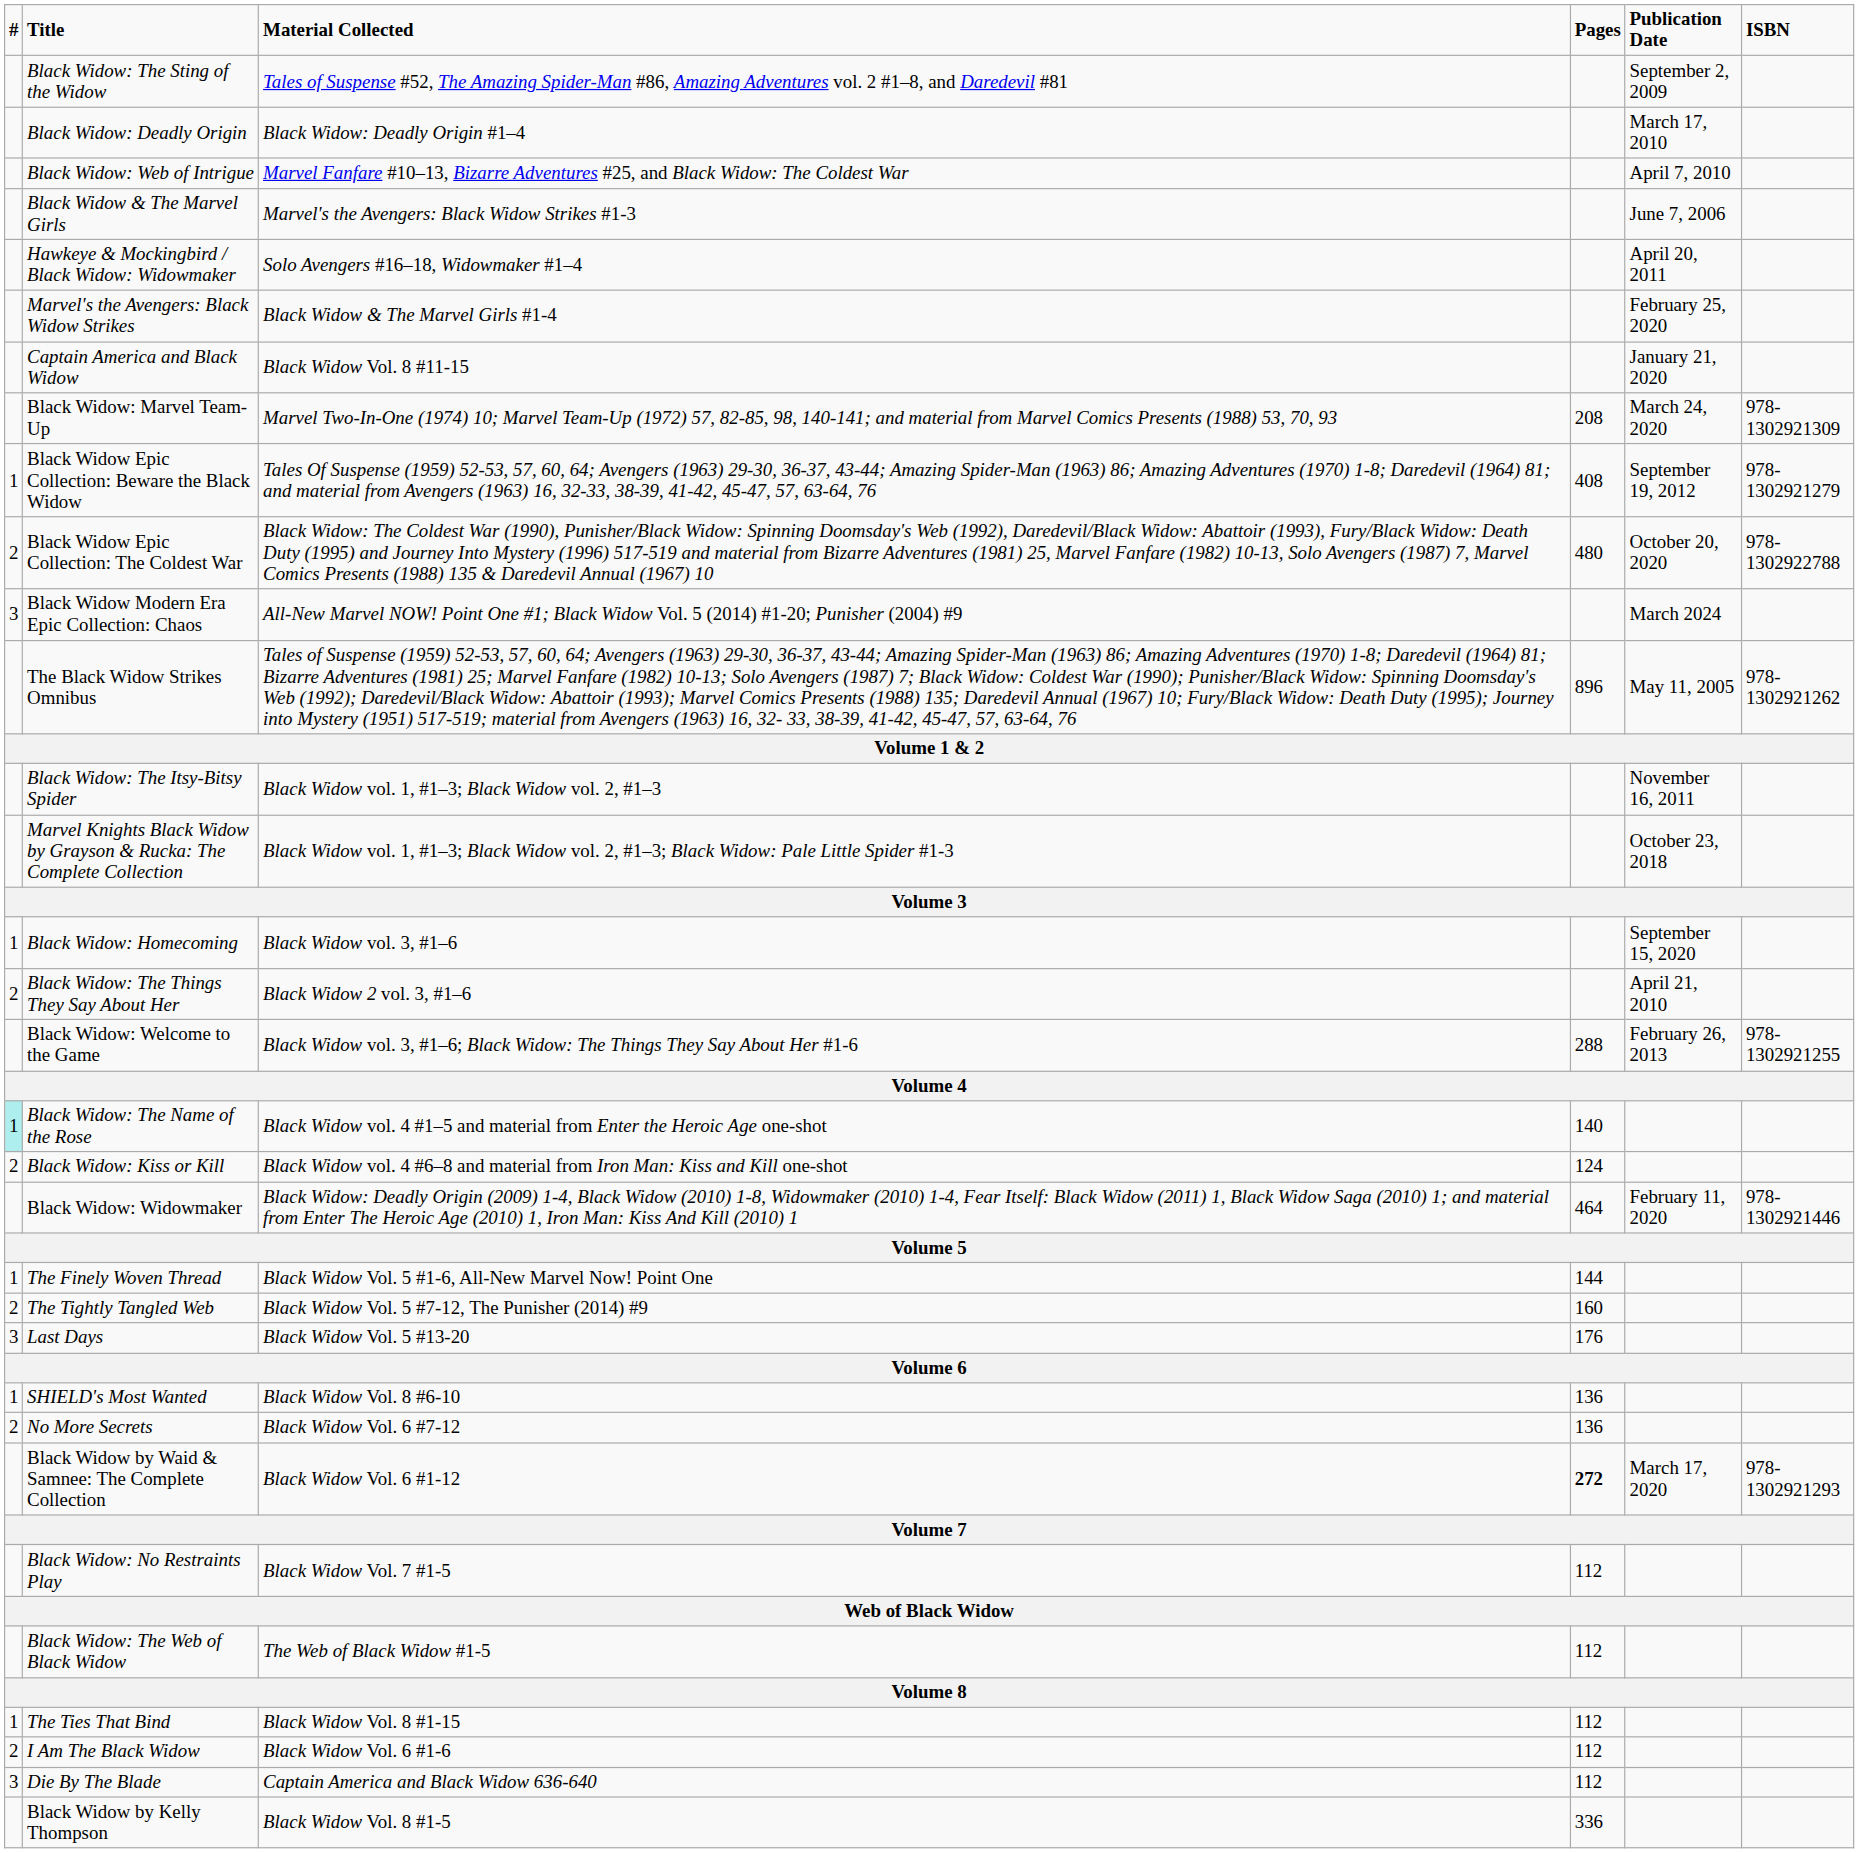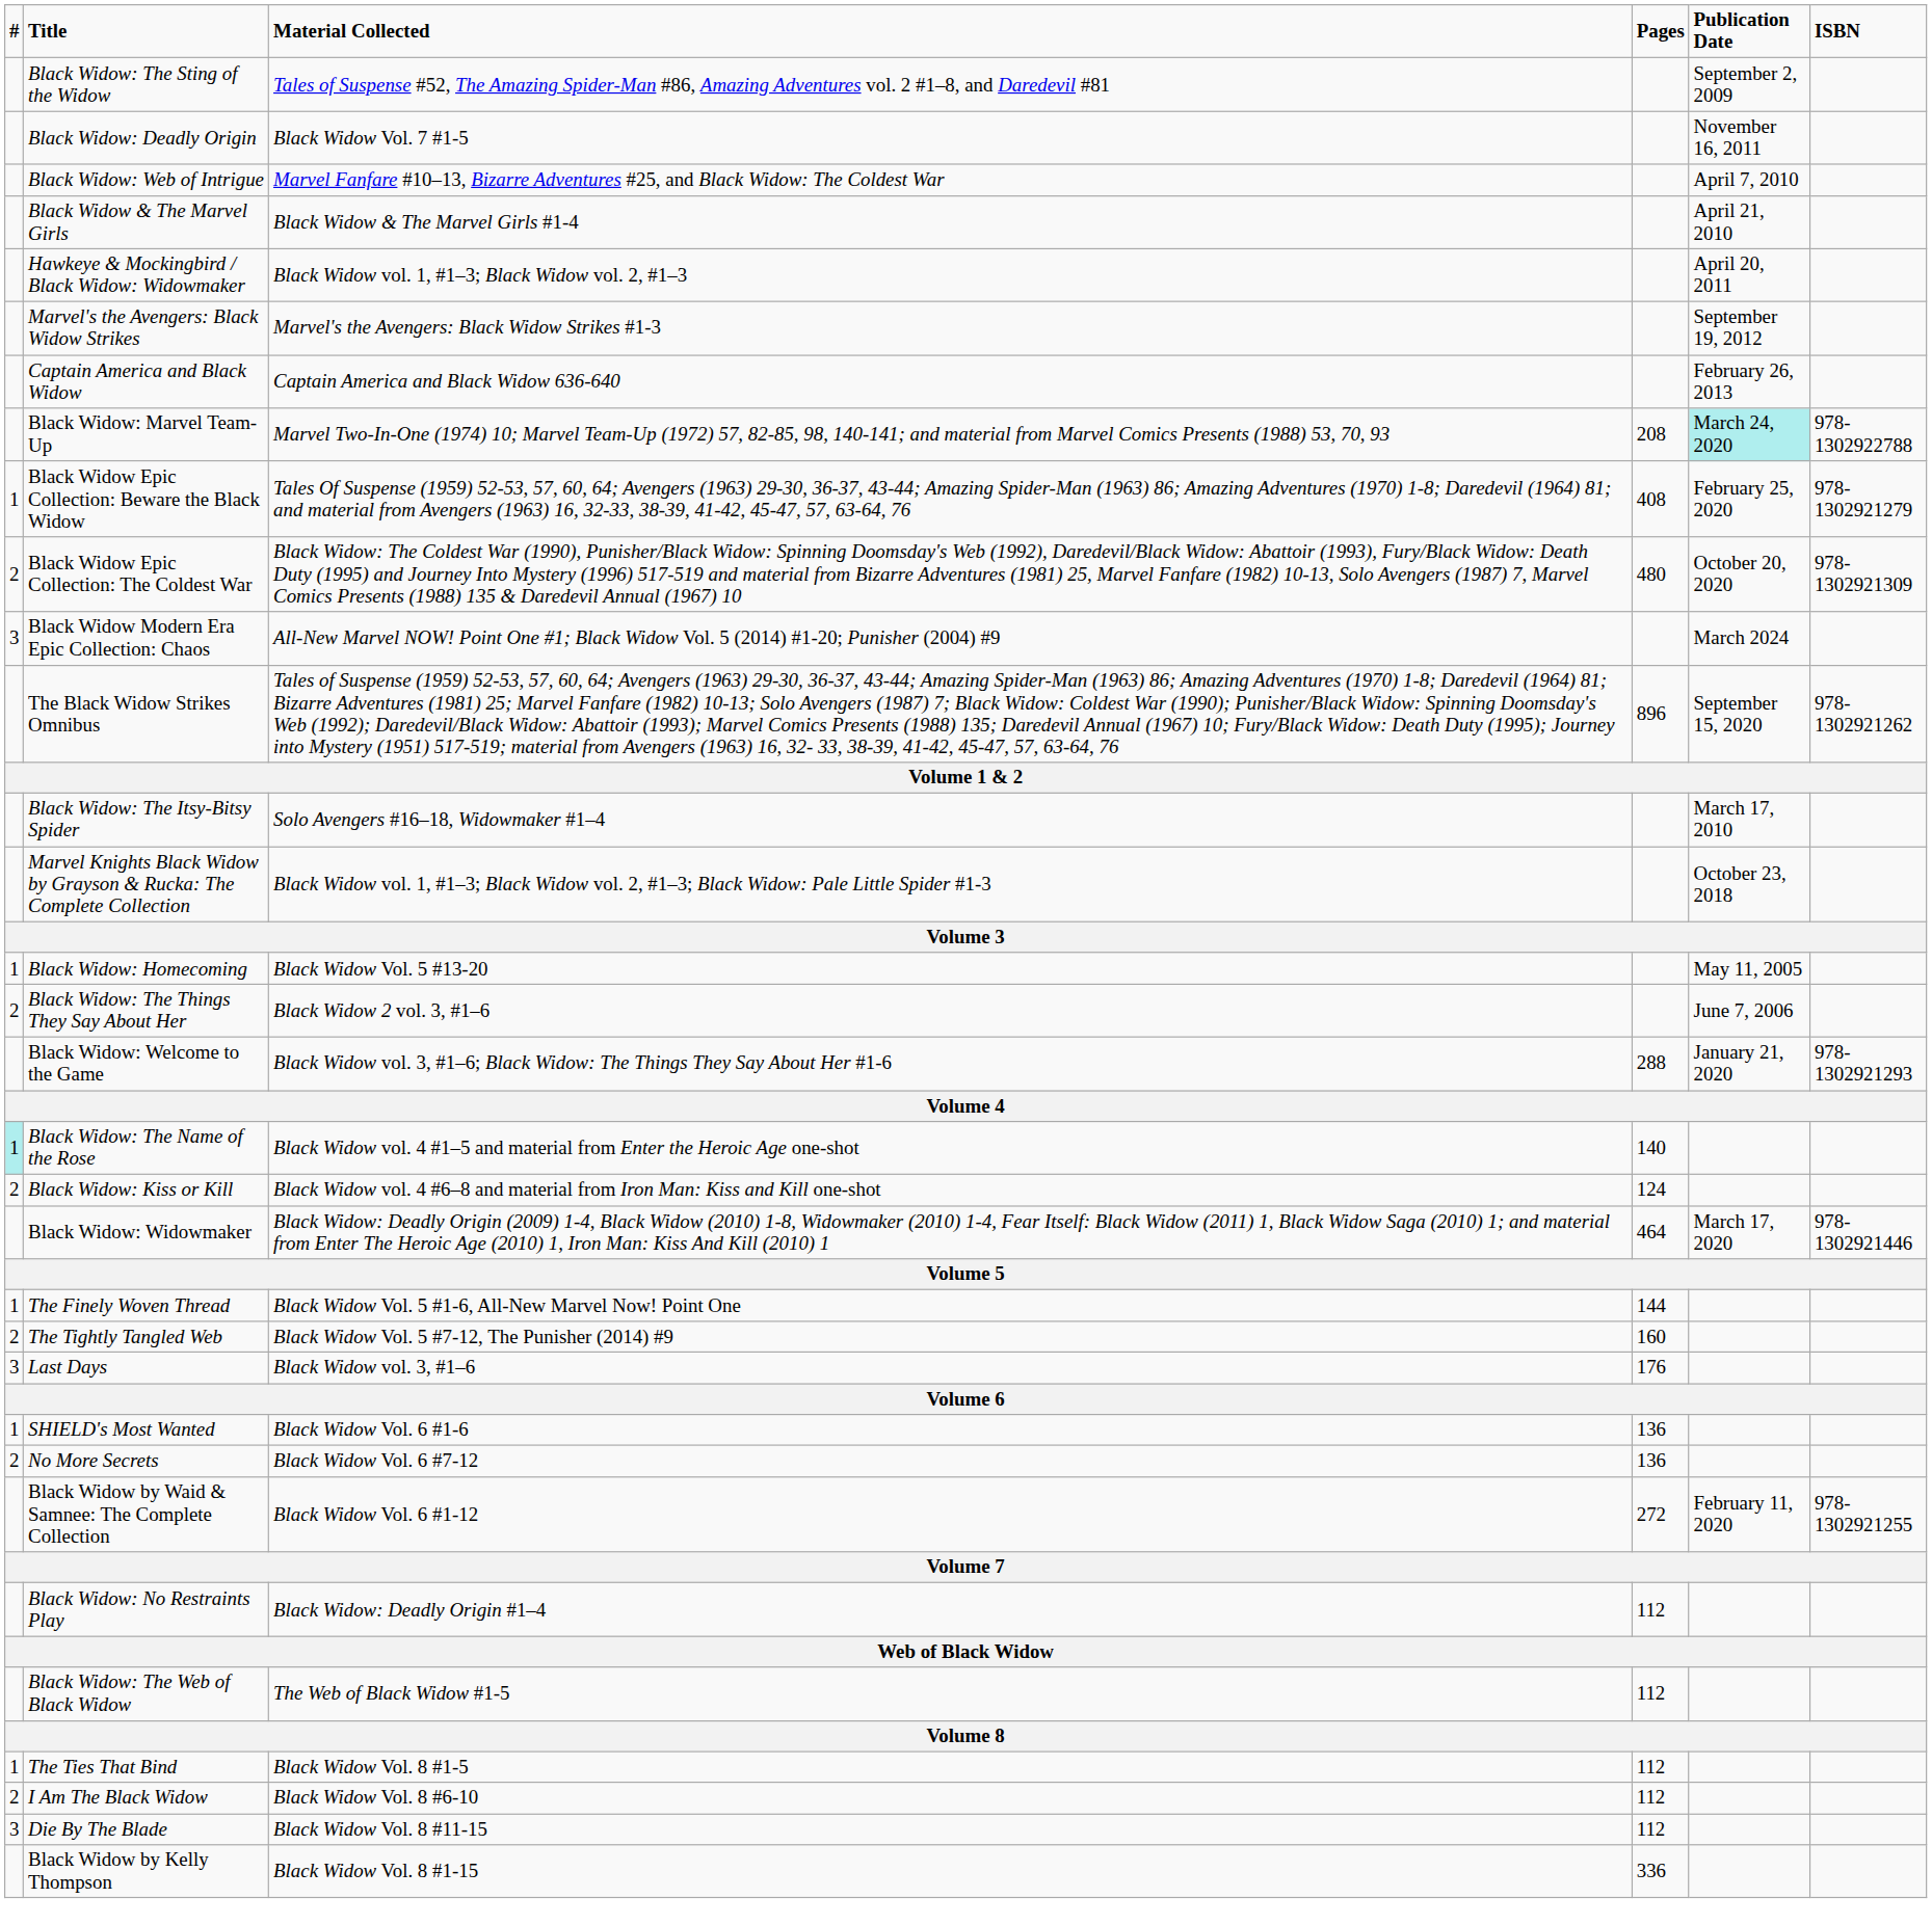Black Widow: Deadly Origin | Material Collected: Black Widow: Deadly Origin #1–4 -> Black Widow Vol. 7 #1-5
Black Widow: Deadly Origin | Publication Date: March 17, 2010 -> November 16, 2011
Black Widow & The Marvel Girls | Material Collected: Marvel's the Avengers: Black Widow Strikes #1-3 -> Black Widow & The Marvel Girls #1-4
Black Widow & The Marvel Girls | Publication Date: June 7, 2006 -> April 21, 2010
Hawkeye & Mockingbird / Black Widow: Widowmaker | Material Collected: Solo Avengers #16–18, Widowmaker #1–4 -> Black Widow vol. 1, #1–3; Black Widow vol. 2, #1–3
Marvel's the Avengers: Black Widow Strikes | Material Collected: Black Widow & The Marvel Girls #1-4 -> Marvel's the Avengers: Black Widow Strikes #1-3
Marvel's the Avengers: Black Widow Strikes | Publication Date: February 25, 2020 -> September 19, 2012
Captain America and Black Widow | Material Collected: Black Widow Vol. 8 #11-15 -> Captain America and Black Widow 636-640
Captain America and Black Widow | Publication Date: January 21, 2020 -> February 26, 2013
Black Widow: Marvel Team-Up | Publication Date: no background -> paleturquoise background
Black Widow: Marvel Team-Up | ISBN: 978-1302921309 -> 978-1302922788
Black Widow Epic Collection: Beware the Black Widow | Publication Date: September 19, 2012 -> February 25, 2020
Black Widow Epic Collection: The Coldest War | ISBN: 978-1302922788 -> 978-1302921309
The Black Widow Strikes Omnibus | Publication Date: May 11, 2005 -> September 15, 2020
Black Widow: The Itsy-Bitsy Spider | Material Collected: Black Widow vol. 1, #1–3; Black Widow vol. 2, #1–3 -> Solo Avengers #16–18, Widowmaker #1–4
Black Widow: The Itsy-Bitsy Spider | Publication Date: November 16, 2011 -> March 17, 2010
Black Widow: Homecoming | Material Collected: Black Widow vol. 3, #1–6 -> Black Widow Vol. 5 #13-20
Black Widow: Homecoming | Publication Date: September 15, 2020 -> May 11, 2005
Black Widow: The Things They Say About Her | Publication Date: April 21, 2010 -> June 7, 2006
Black Widow: Welcome to the Game | Publication Date: February 26, 2013 -> January 21, 2020
Black Widow: Welcome to the Game | ISBN: 978-1302921255 -> 978-1302921293
Black Widow: Widowmaker | Publication Date: February 11, 2020 -> March 17, 2020
Last Days | Material Collected: Black Widow Vol. 5 #13-20 -> Black Widow vol. 3, #1–6
SHIELD's Most Wanted | Material Collected: Black Widow Vol. 8 #6-10 -> Black Widow Vol. 6 #1-6
Black Widow by Waid & Samnee: The Complete Collection | Pages: bold -> normal
Black Widow by Waid & Samnee: The Complete Collection | Publication Date: March 17, 2020 -> February 11, 2020
Black Widow by Waid & Samnee: The Complete Collection | ISBN: 978-1302921293 -> 978-1302921255
Black Widow: No Restraints Play | Material Collected: Black Widow Vol. 7 #1-5 -> Black Widow: Deadly Origin #1–4
The Ties That Bind | Material Collected: Black Widow Vol. 8 #1-15 -> Black Widow Vol. 8 #1-5
I Am The Black Widow | Material Collected: Black Widow Vol. 6 #1-6 -> Black Widow Vol. 8 #6-10
Die By The Blade | Material Collected: Captain America and Black Widow 636-640 -> Black Widow Vol. 8 #11-15
Black Widow by Kelly Thompson | Material Collected: Black Widow Vol. 8 #1-5 -> Black Widow Vol. 8 #1-15
